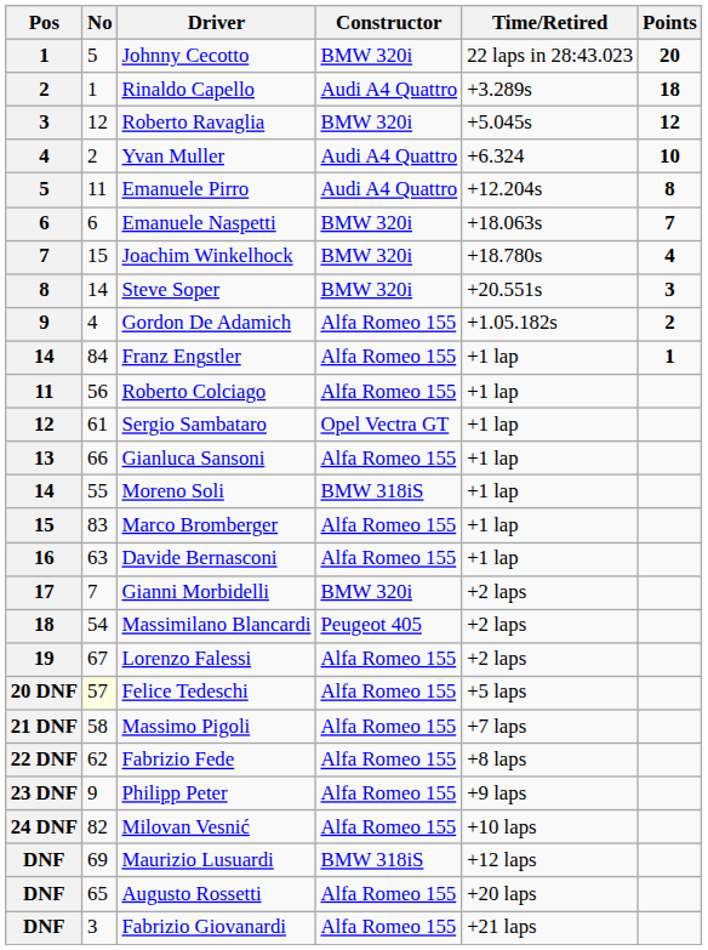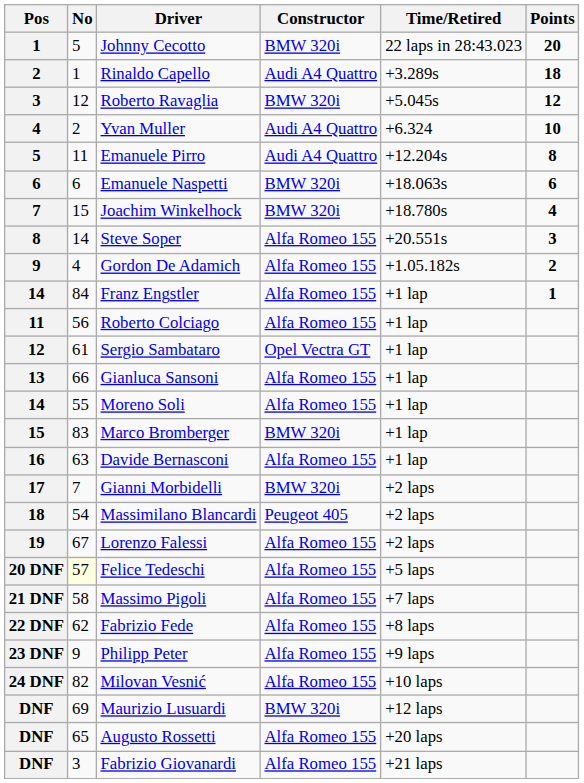Emanuele Naspetti | Points: 7 -> 6
Steve Soper | Constructor: BMW 320i -> Alfa Romeo 155
Moreno Soli | Constructor: BMW 318iS -> Alfa Romeo 155
Marco Bromberger | Constructor: Alfa Romeo 155 -> BMW 320i
Maurizio Lusuardi | Constructor: BMW 318iS -> BMW 320i
